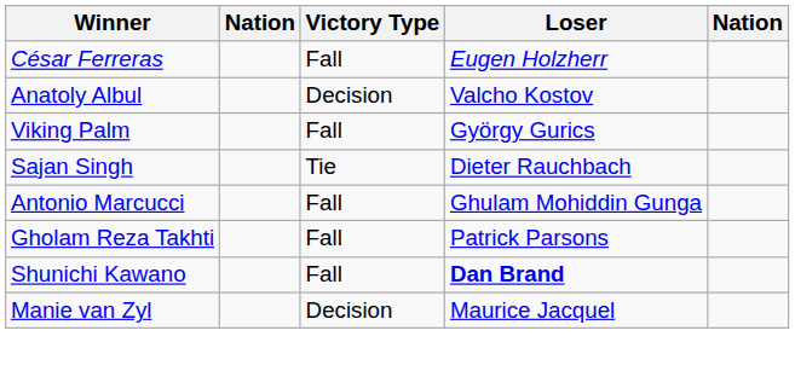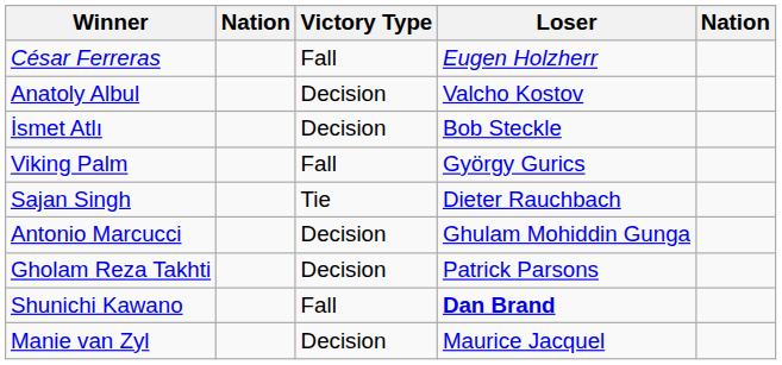+ row: İsmet Atlı | Decision | Bob Steckle
Antonio Marcucci | Victory Type: Fall -> Decision
Gholam Reza Takhti | Victory Type: Fall -> Decision
